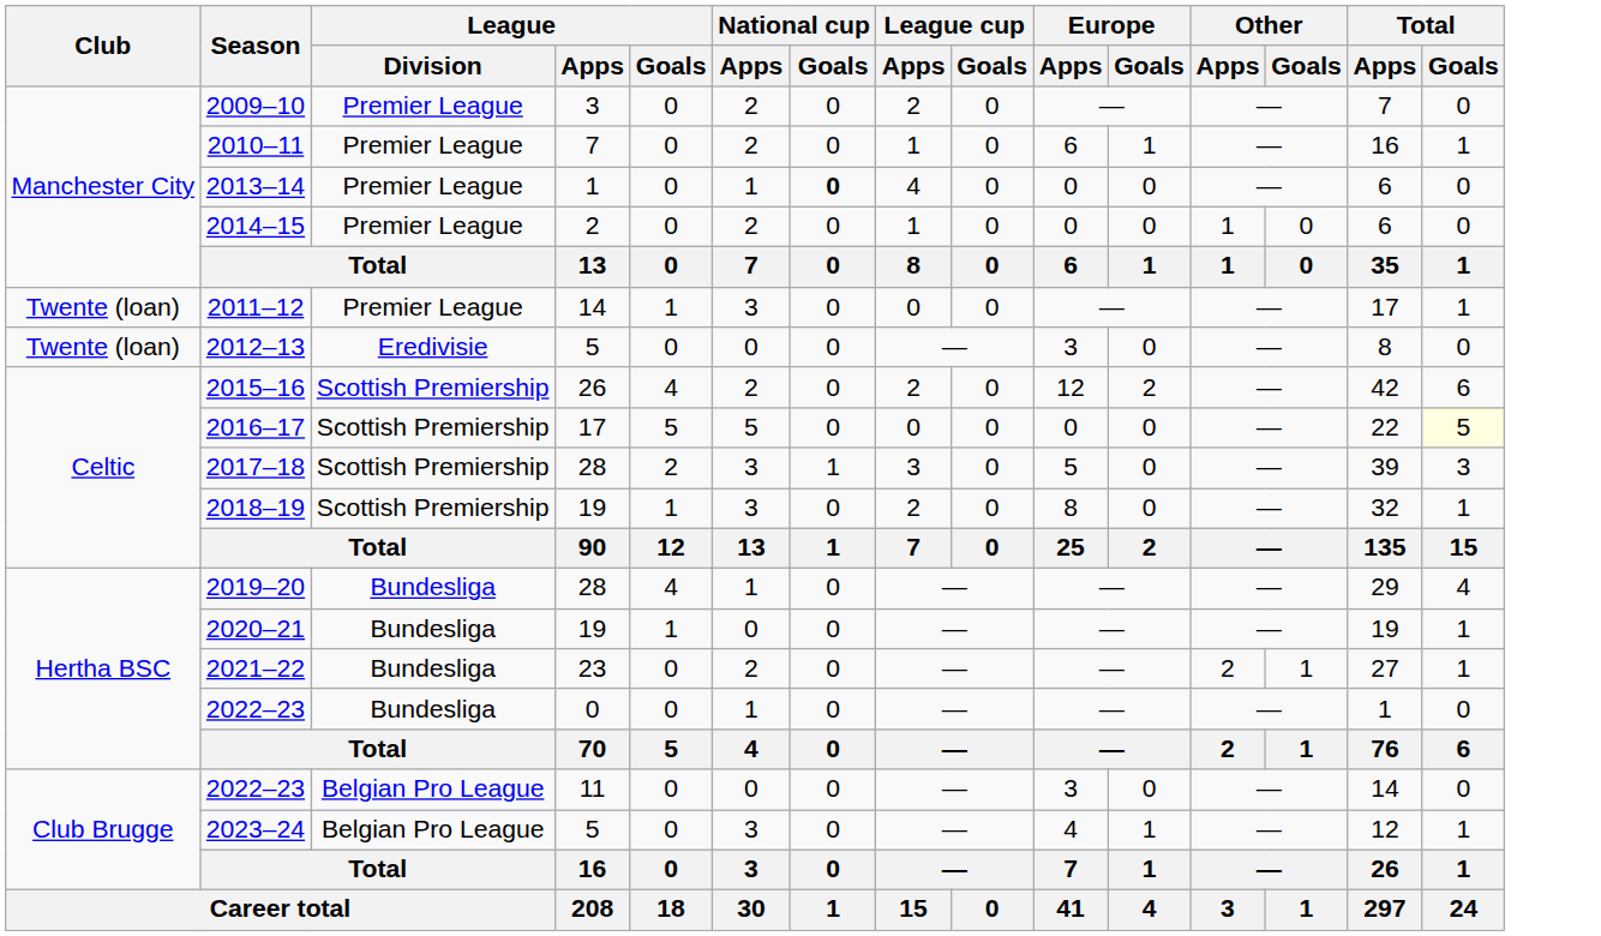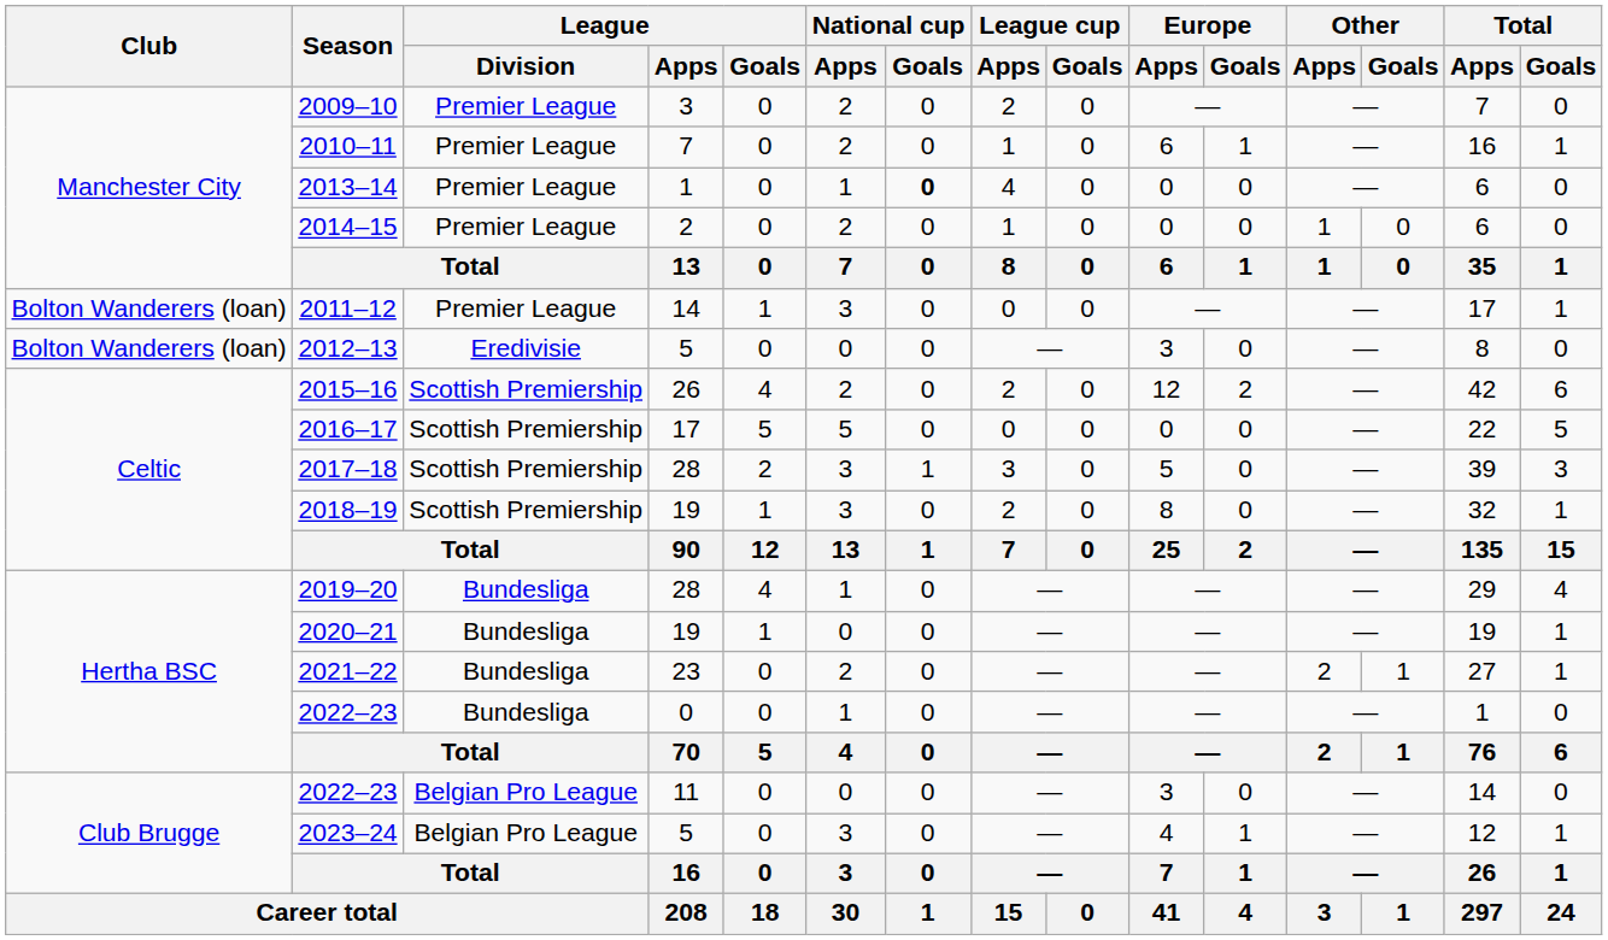2011–12 | Club: Twente (loan) -> Bolton Wanderers (loan)
2012–13 | Club: Twente (loan) -> Bolton Wanderers (loan)
2016–17 | Total / Goals: lightyellow background -> no background
